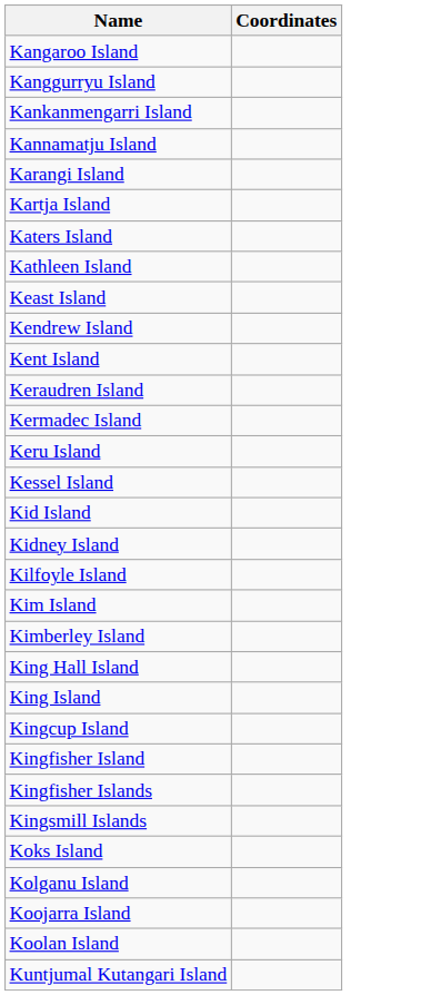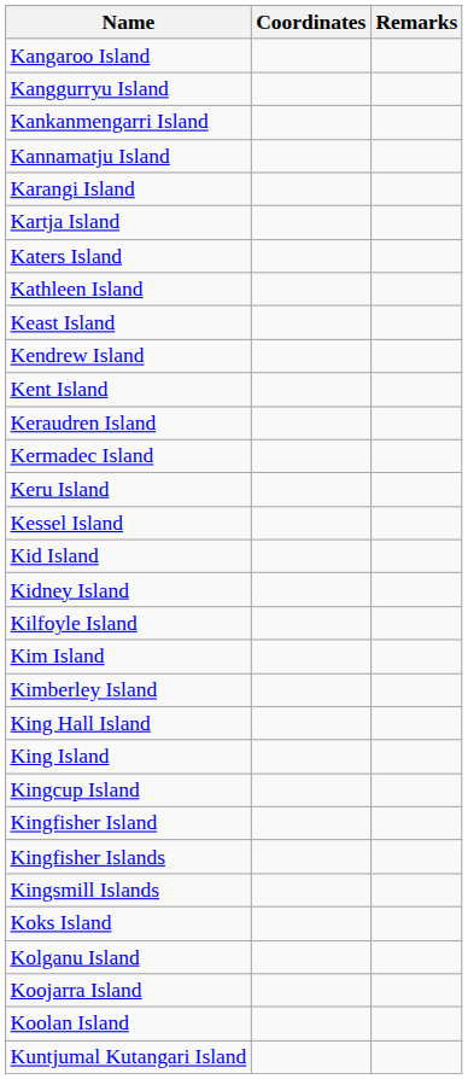+ column: Remarks
